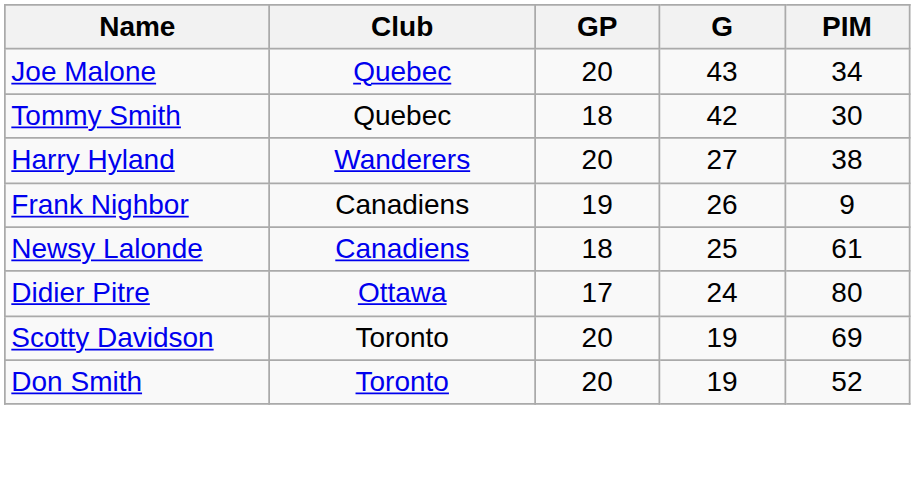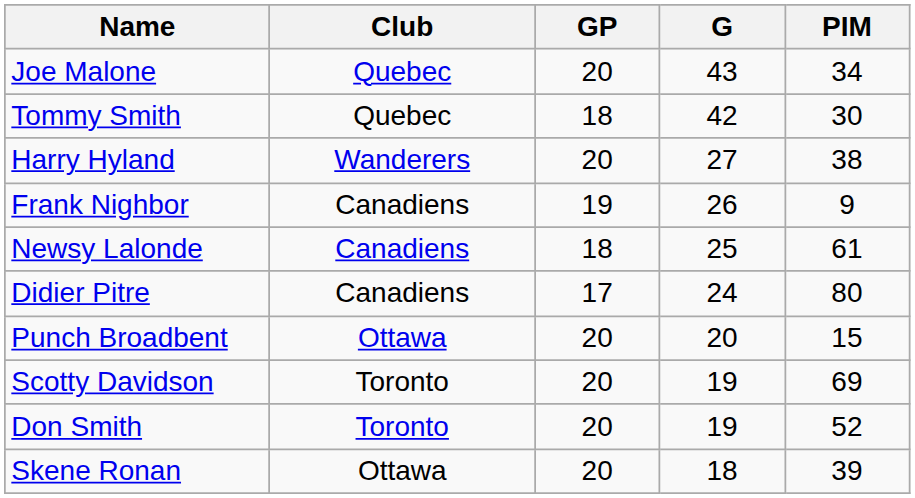Didier Pitre | Club: Ottawa -> Canadiens
+ row: Punch Broadbent | Ottawa | 20 | 20 | 15
+ row: Skene Ronan | Ottawa | 20 | 18 | 39
